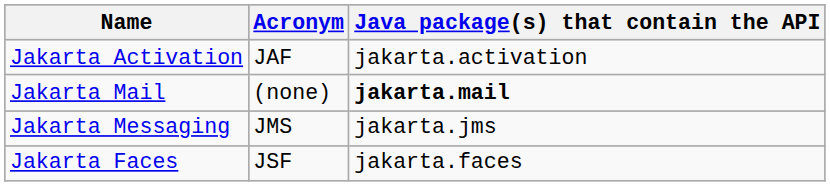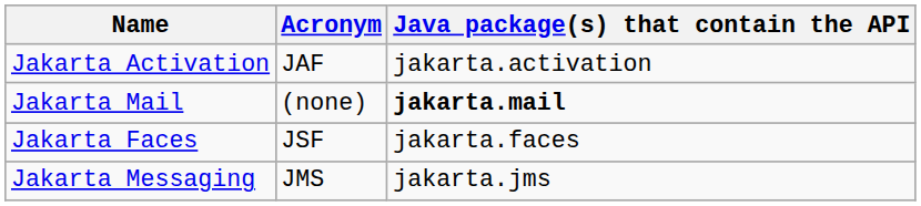rows swapped: Jakarta Messaging <-> Jakarta Faces
